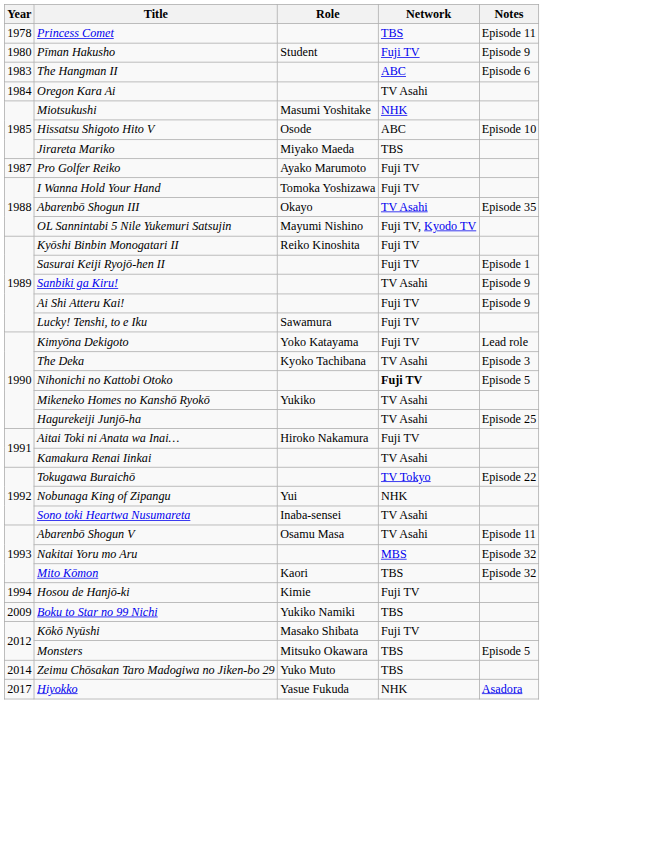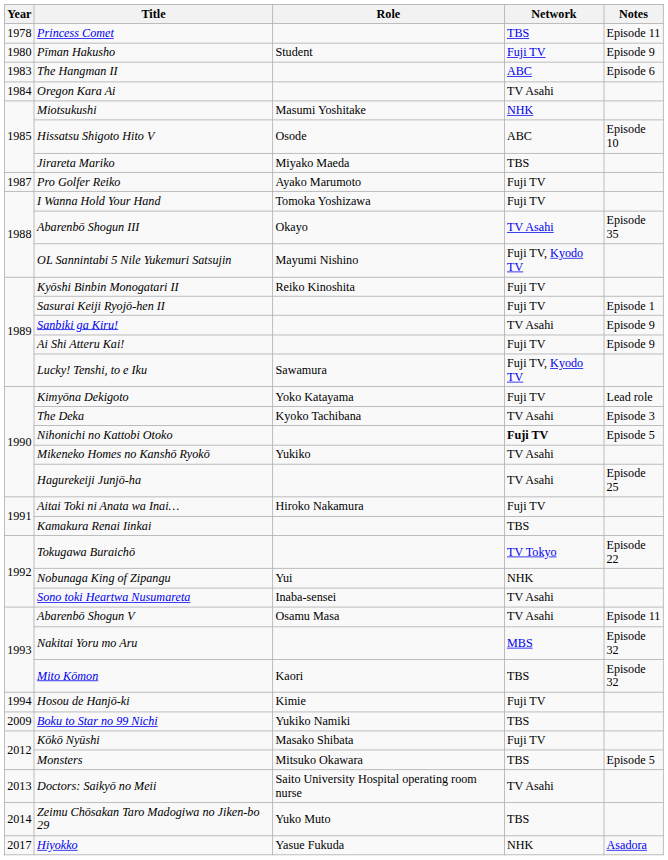Lucky! Tenshi, to e Iku | Network: Fuji TV -> Fuji TV, Kyodo TV
Kamakura Renai Iinkai | Network: TV Asahi -> TBS
+ row: 2013 | Doctors: Saikyō no Meii | Saito University Hospital operating room nurse | TV Asahi
